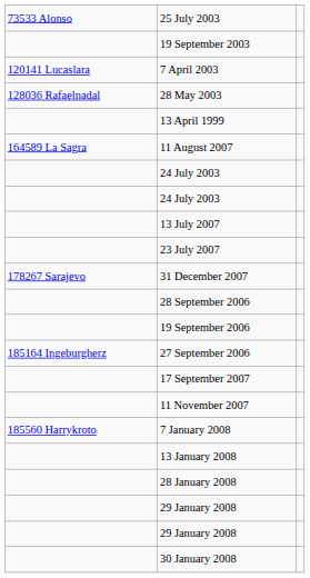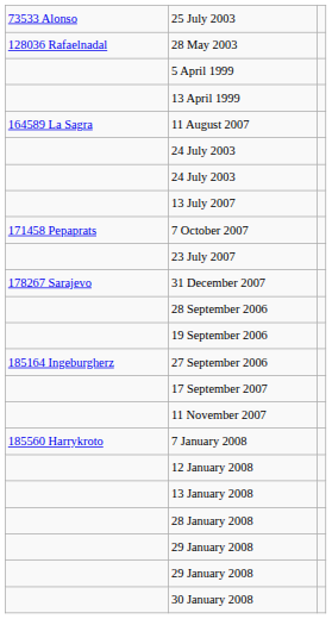- row: 19 September 2003
- row: 120141 Lucaslara | 7 April 2003
+ row: 5 April 1999
+ row: 171458 Pepaprats | 7 October 2007
+ row: 12 January 2008
